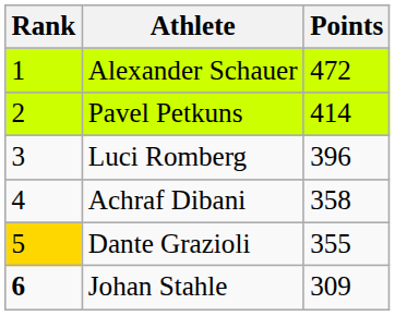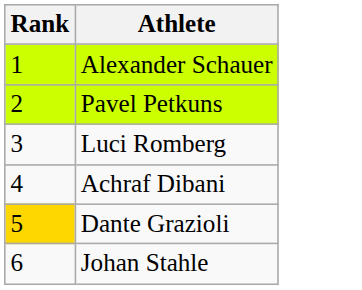- column: Points | 472 | 414 | 396 | 358 | 355 | 309
Johan Stahle | Rank: bold -> normal
